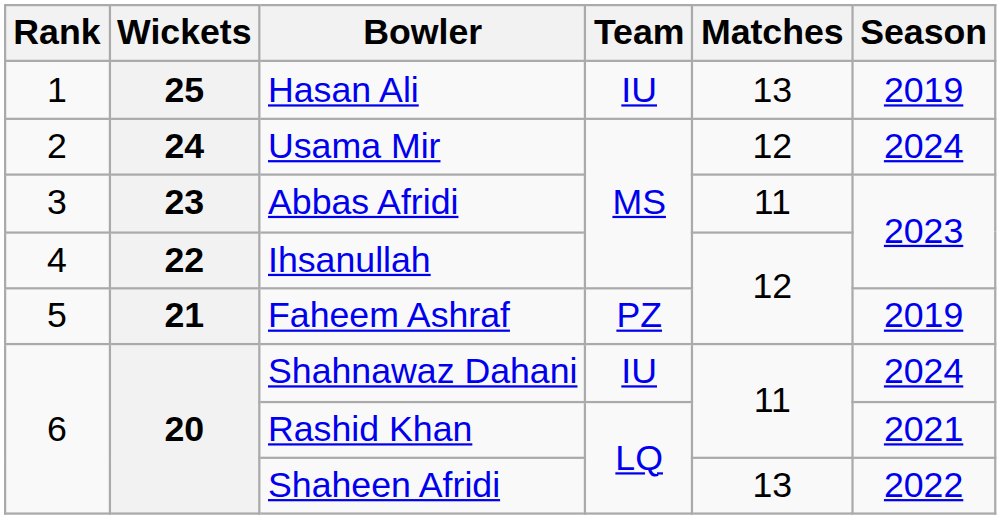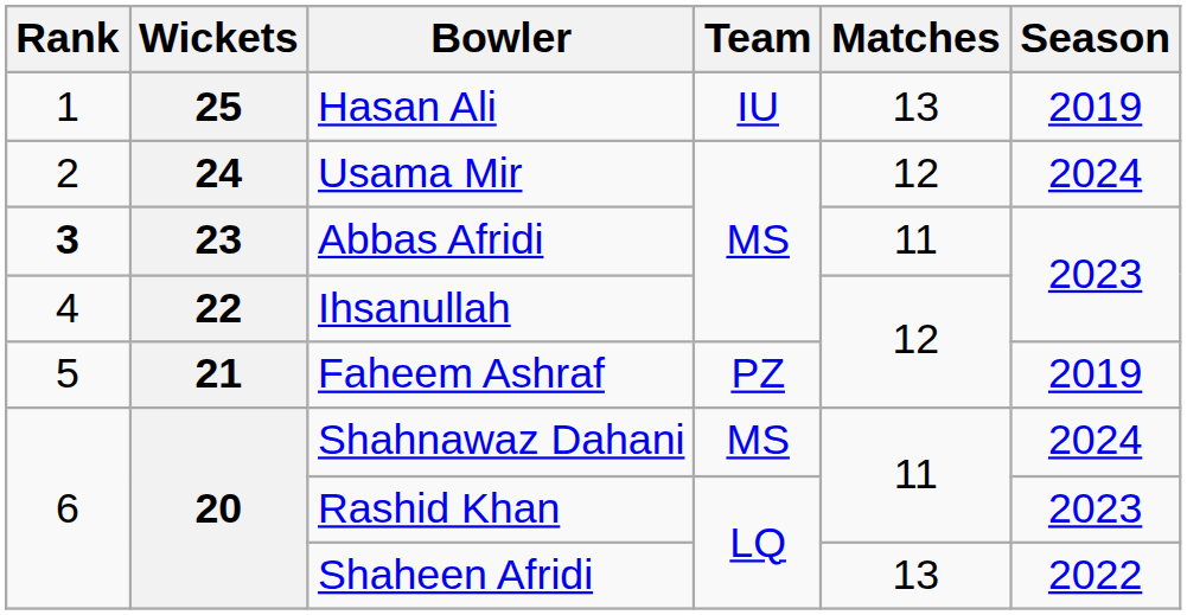Abbas Afridi | Rank: normal -> bold
Shahnawaz Dahani | Team: IU -> MS
Rashid Khan | Season: 2021 -> 2023
